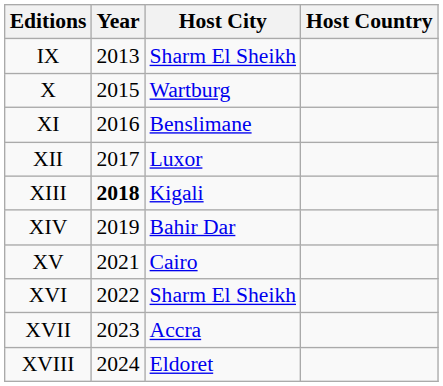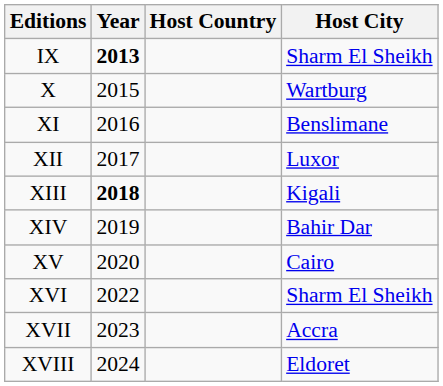columns swapped: Host Country <-> Host City
IX | Year: normal -> bold
XV | Year: 2021 -> 2020
